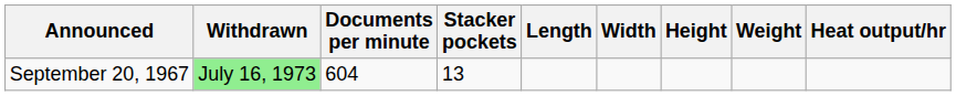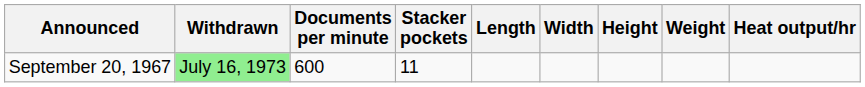September 20, 1967 | Documents per minute: 604 -> 600
September 20, 1967 | Stacker pockets: 13 -> 11
